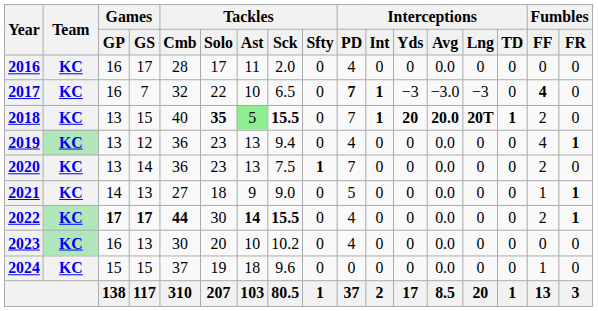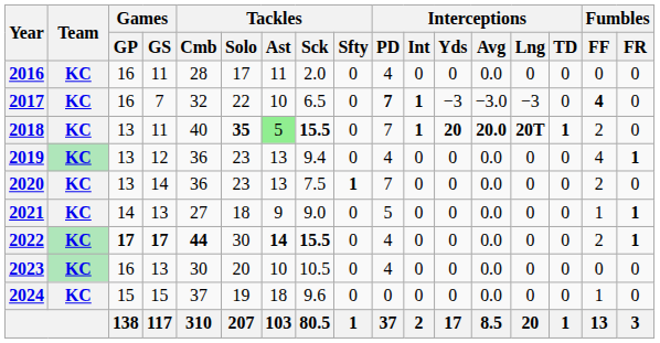2016 | Games / GS: 17 -> 11
2018 | Games / GS: 15 -> 11
2023 | Tackles / Sck: 10.2 -> 10.5
